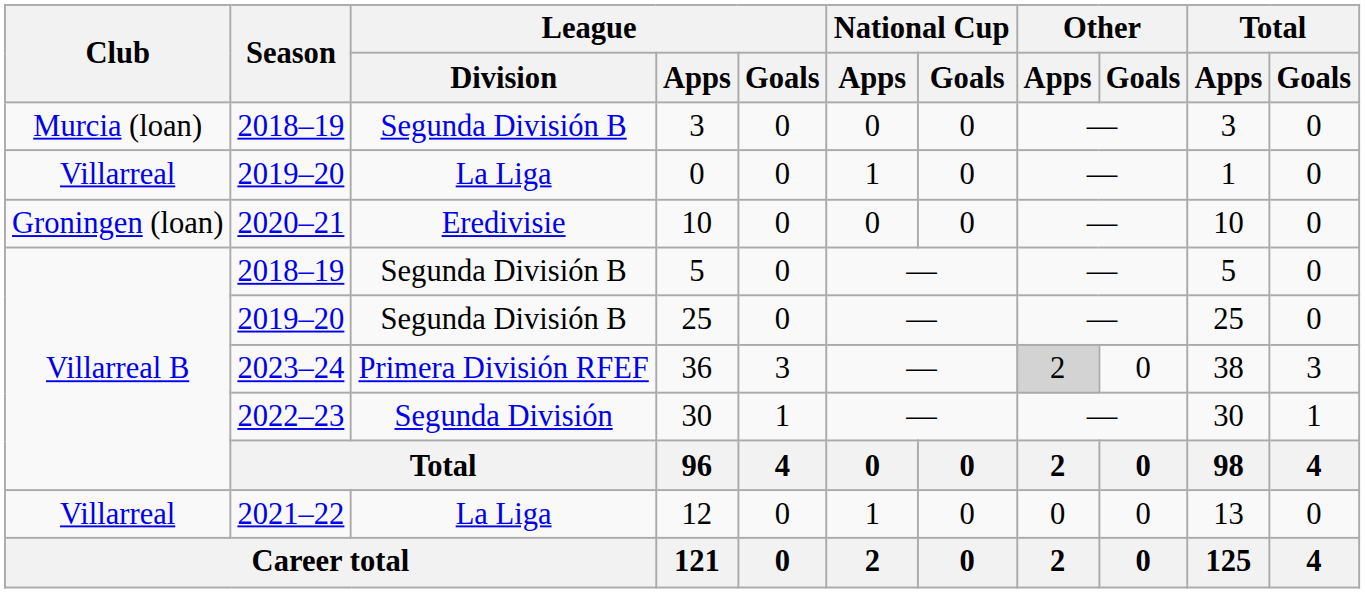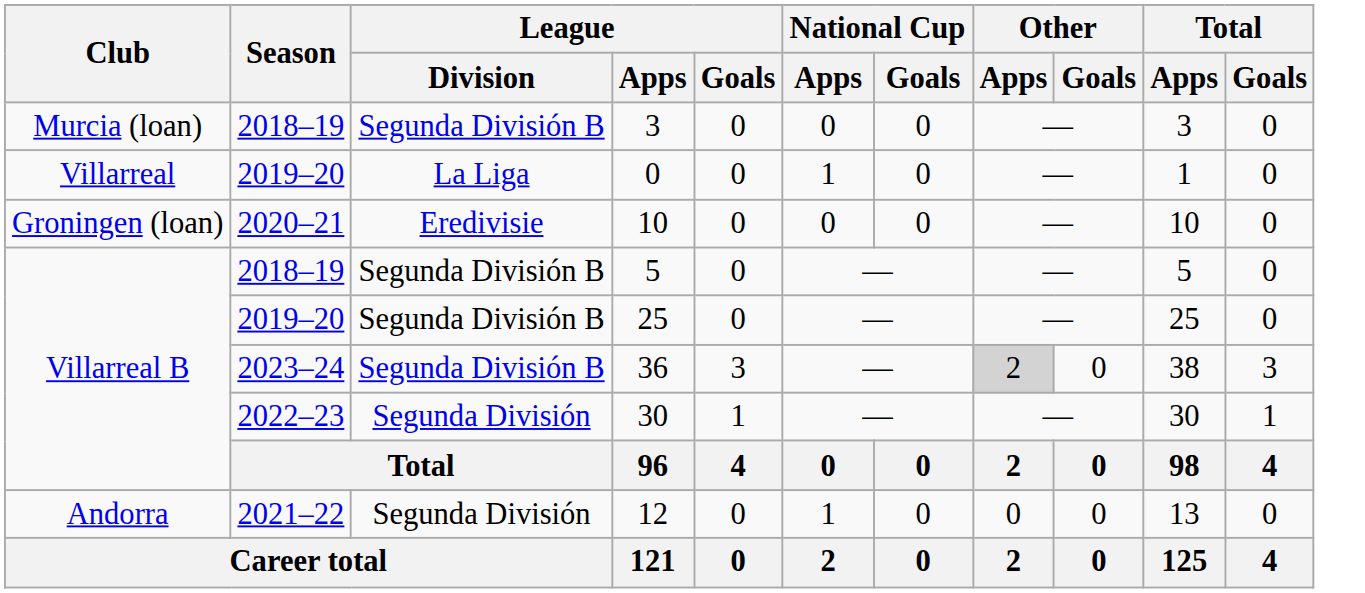36 | League / Division: Primera División RFEF -> Segunda División B
12 | Club: Villarreal -> Andorra
12 | League / Division: La Liga -> Segunda División
